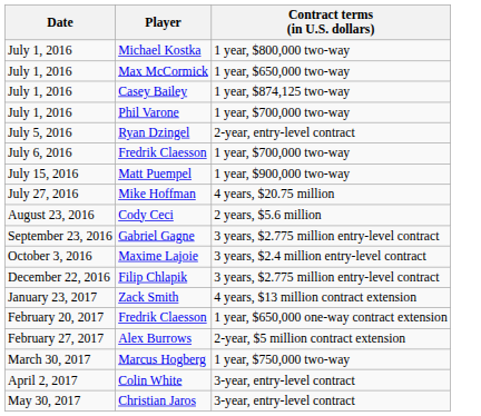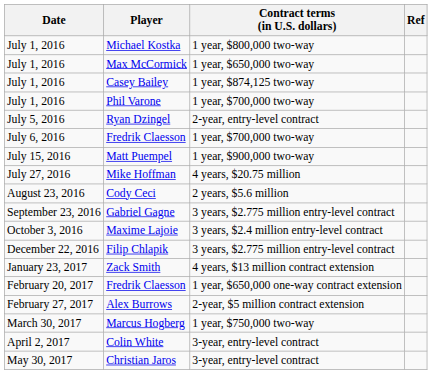+ column: Ref
